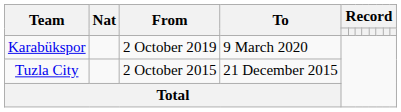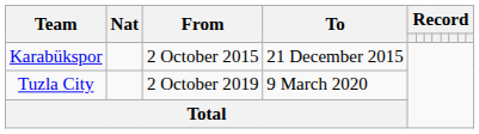Karabükspor | From: 2 October 2019 -> 2 October 2015
Karabükspor | To: 9 March 2020 -> 21 December 2015
Tuzla City | From: 2 October 2015 -> 2 October 2019
Tuzla City | To: 21 December 2015 -> 9 March 2020
